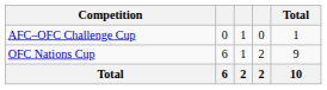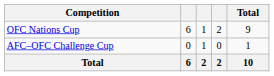rows swapped: OFC Nations Cup <-> AFC–OFC Challenge Cup
